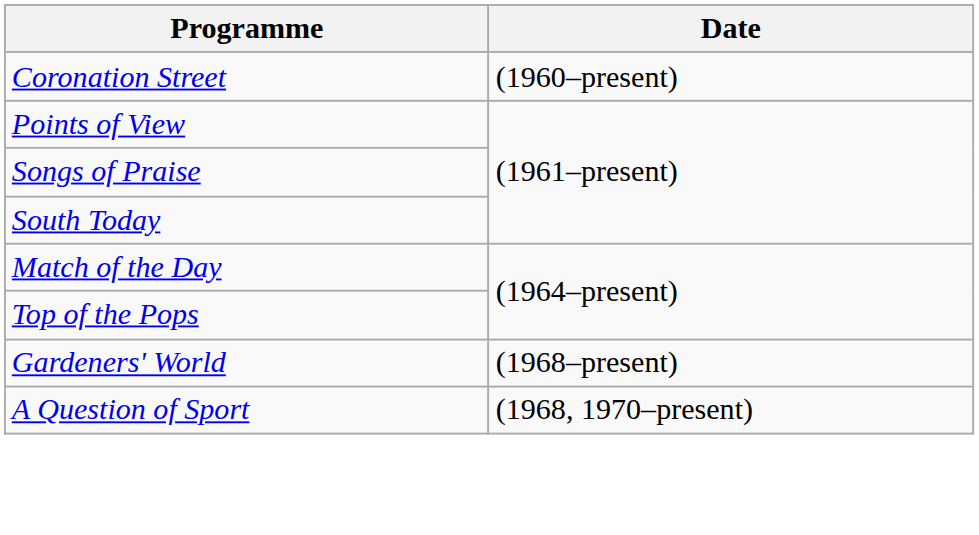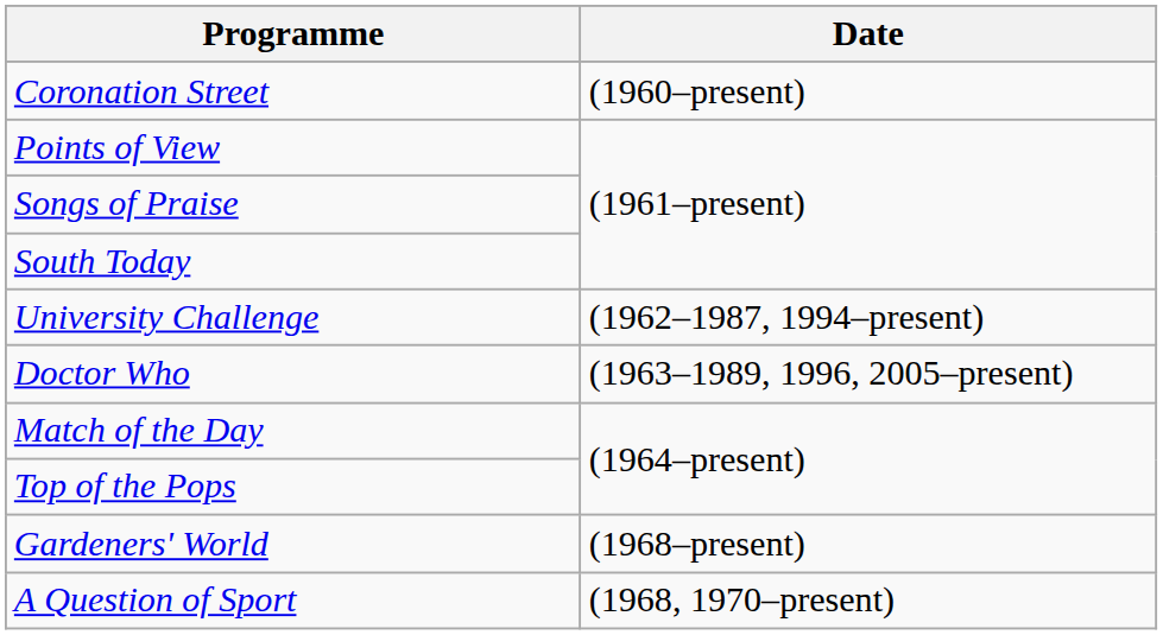+ row: University Challenge | (1962–1987, 1994–present)
+ row: Doctor Who | (1963–1989, 1996, 2005–present)
